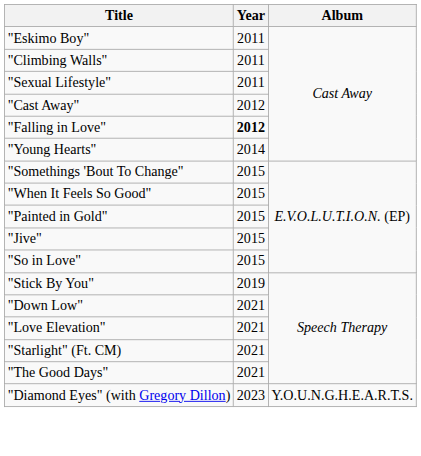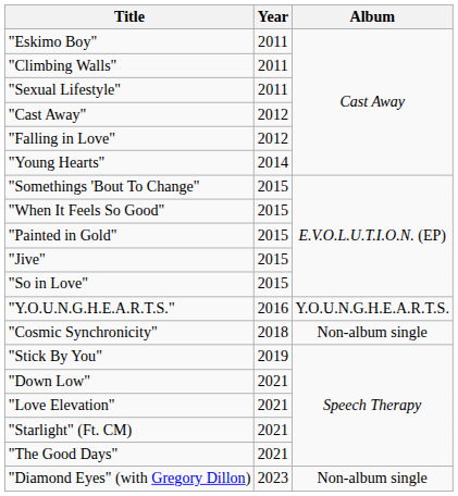"Falling in Love" | Year: bold -> normal
+ row: "Y.O.U.N.G.H.E.A.R.T.S." | 2016 | Y.O.U.N.G.H.E.A.R.T.S.
+ row: "Cosmic Synchronicity" | 2018 | Non-album single
"Diamond Eyes" (with Gregory Dillon) | Album: Y.O.U.N.G.H.E.A.R.T.S. -> Non-album single
